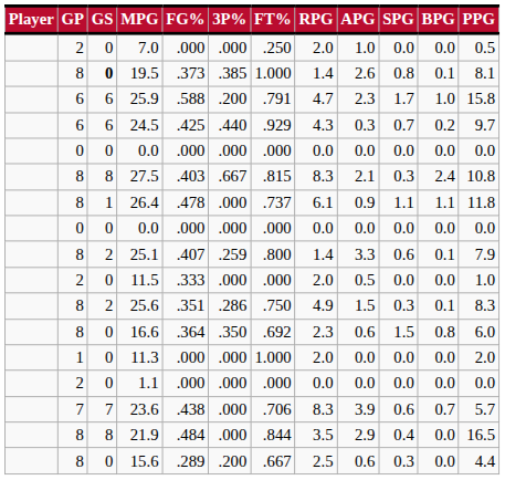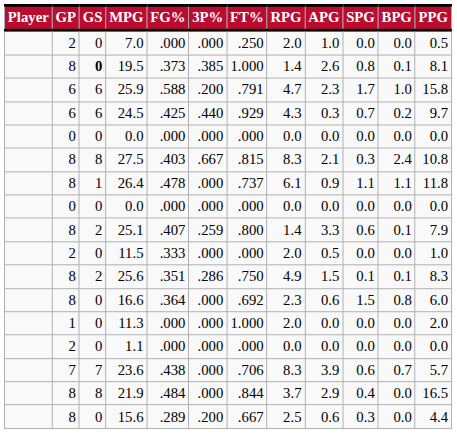25.6 | SPG: 0.3 -> 0.1
16.6 | 3P%: .350 -> .000
21.9 | RPG: 3.5 -> 3.7
